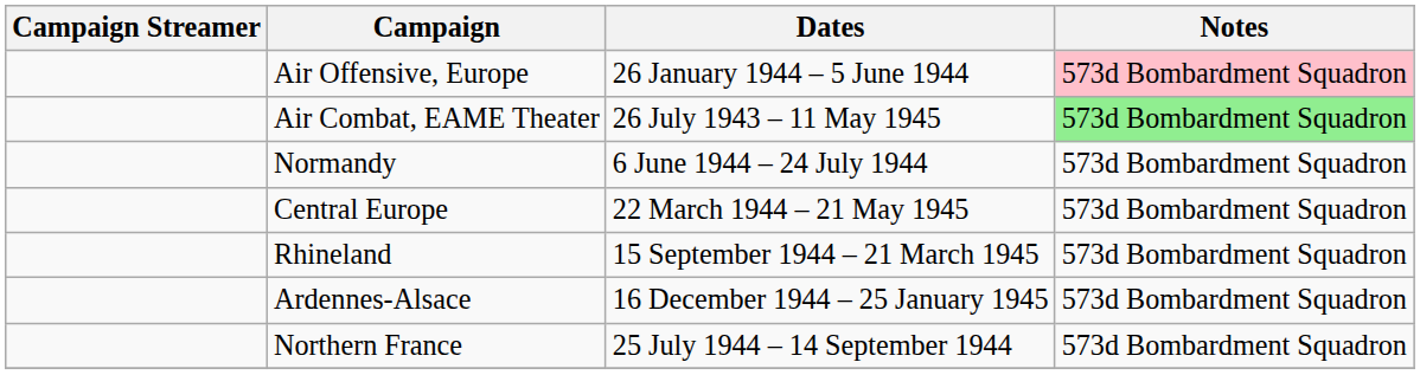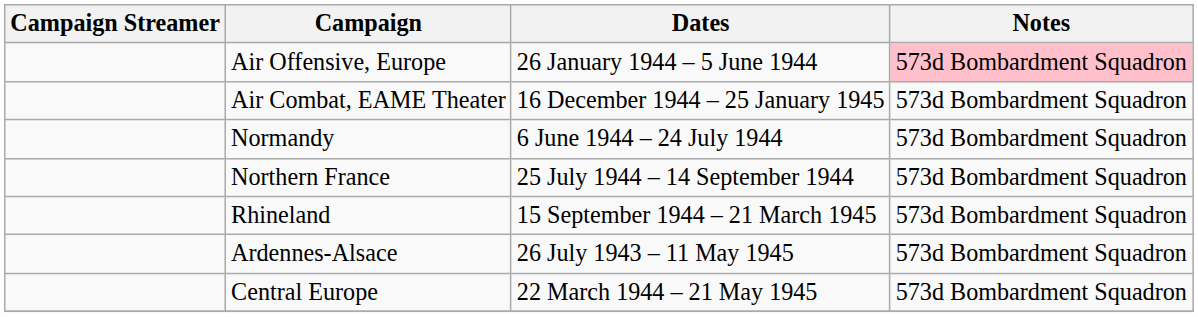Air Combat, EAME Theater | Dates: 26 July 1943 – 11 May 1945 -> 16 December 1944 – 25 January 1945
Air Combat, EAME Theater | Notes: lightgreen background -> no background
rows swapped: Northern France <-> Central Europe
Ardennes-Alsace | Dates: 16 December 1944 – 25 January 1945 -> 26 July 1943 – 11 May 1945
